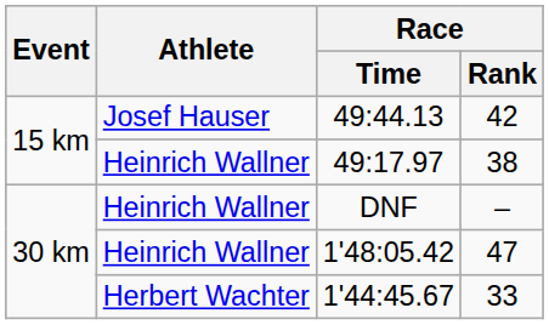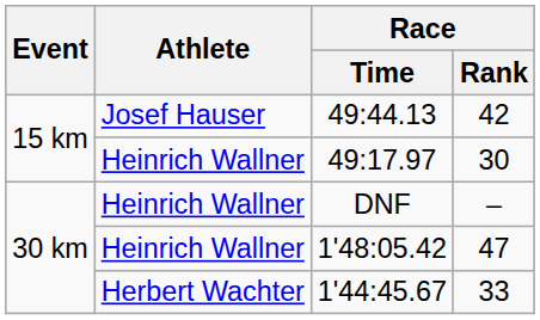49:17.97 | Race / Rank: 38 -> 30
